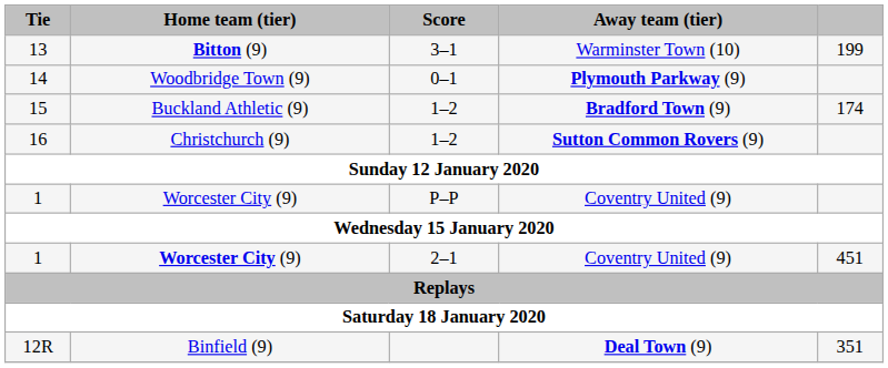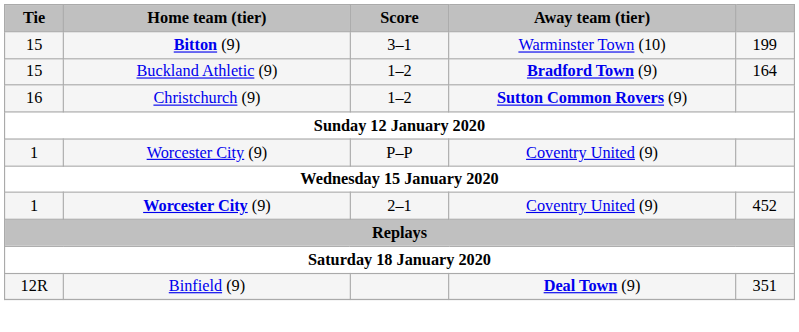Bitton (9) | Tie: 13 -> 15
- row: 14 | Woodbridge Town (9) | 0–1 | Plymouth Parkway (9)
Buckland Athletic (9) | column 5: 174 -> 164
Worcester City (9) / 2–1 | column 5: 451 -> 452
